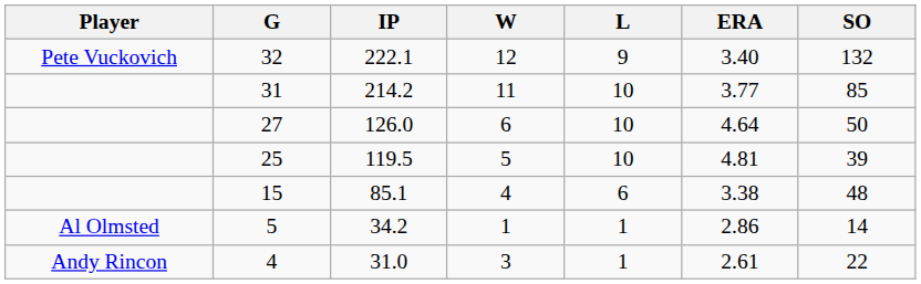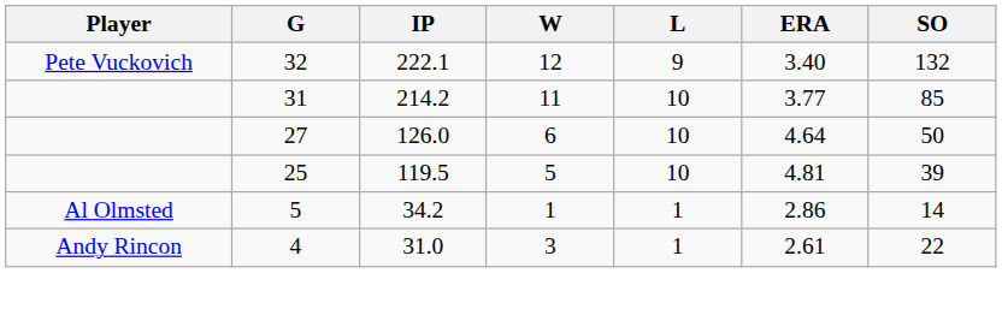- row: 15 | 85.1 | 4 | 6 | 3.38 | 48
